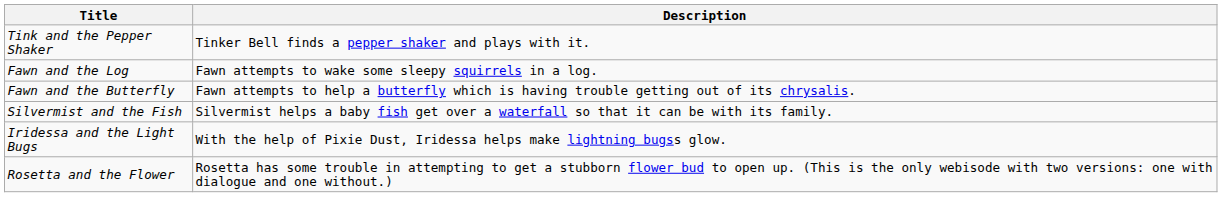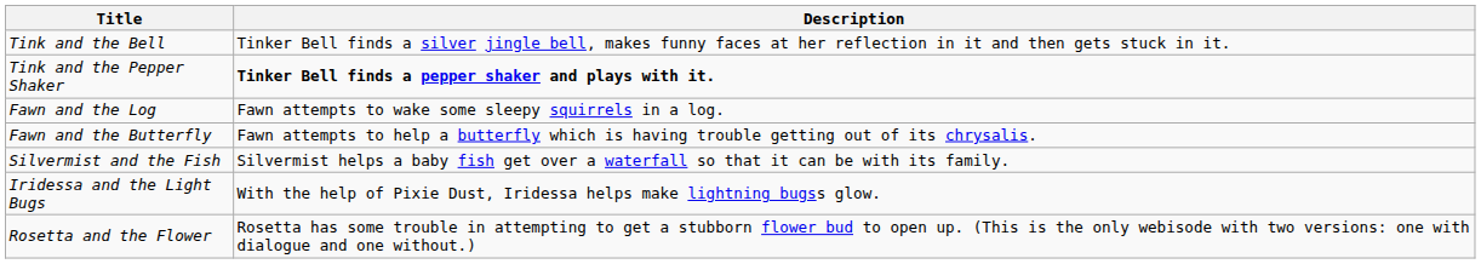+ row: Tink and the Bell | Tinker Bell finds a silver jingle bell, makes funny faces at her reflection in it and then gets stuck in it.
Tink and the Pepper Shaker | Description: normal -> bold
